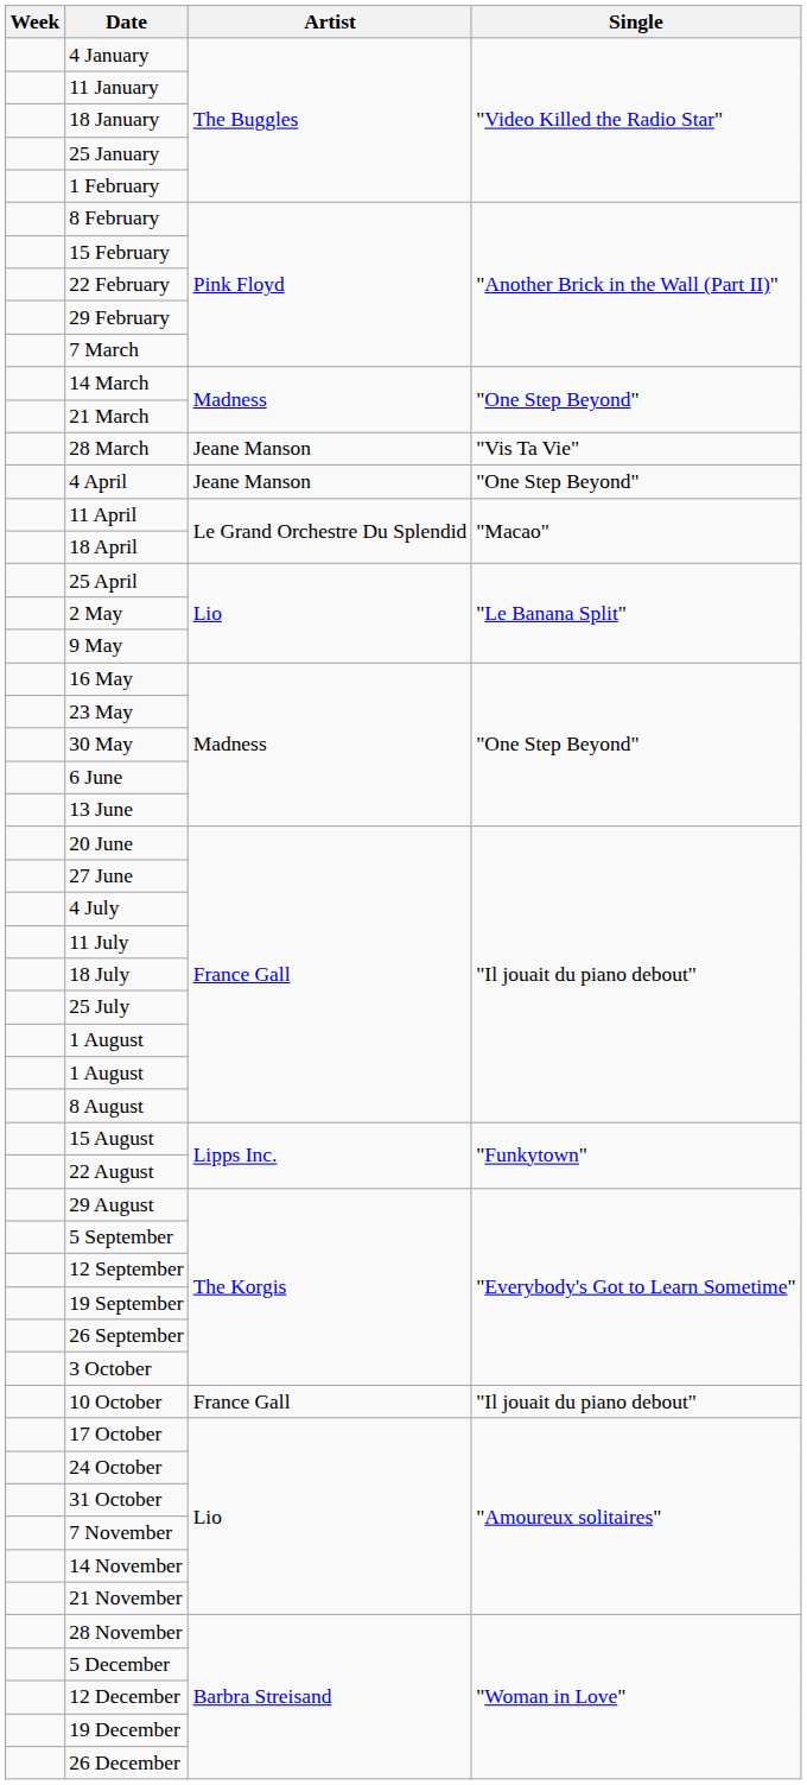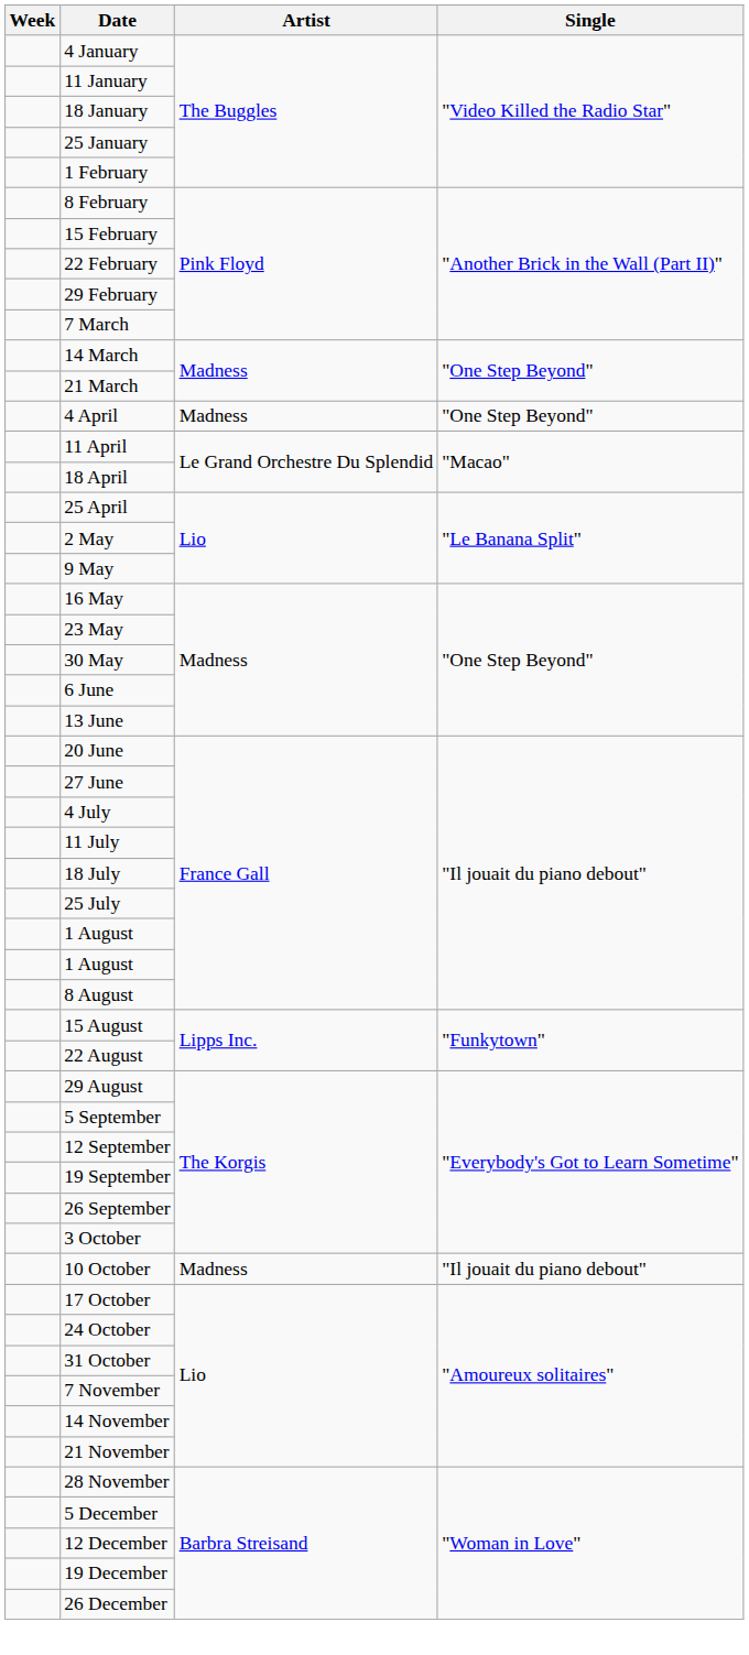- row: 28 March | Jeane Manson | "Vis Ta Vie"
4 April | Artist: Jeane Manson -> Madness
10 October | Artist: France Gall -> Madness
